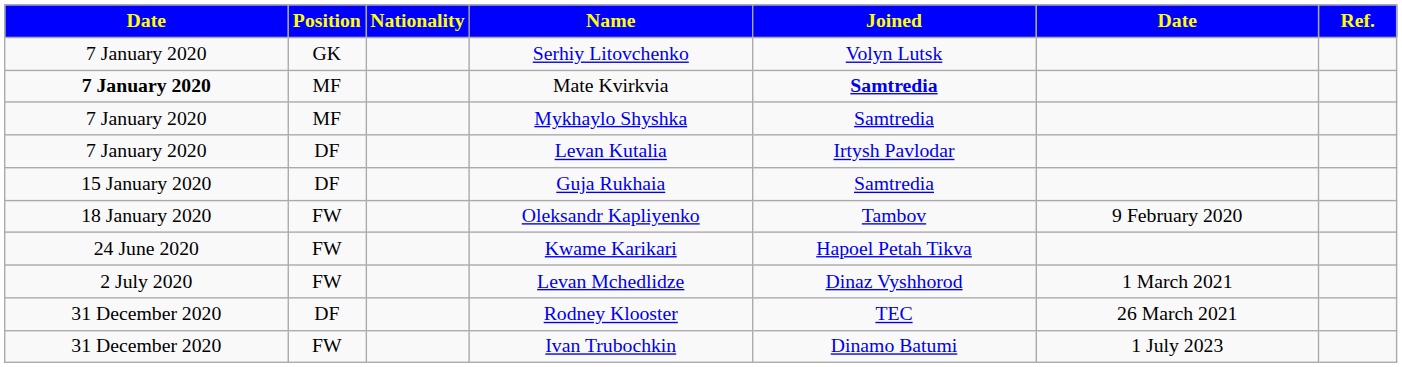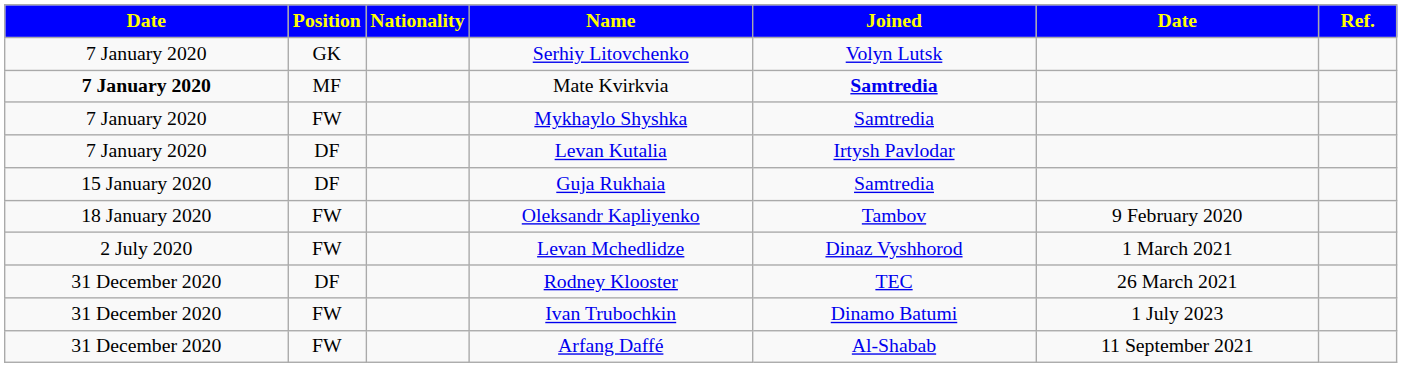Mykhaylo Shyshka | Position: MF -> FW
- row: 24 June 2020 | FW | Kwame Karikari | Hapoel Petah Tikva
+ row: 31 December 2020 | FW | Arfang Daffé | Al-Shabab | 11 September 2021
